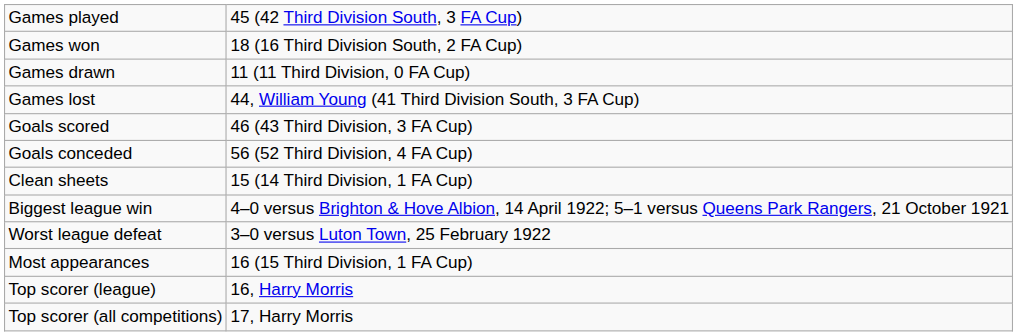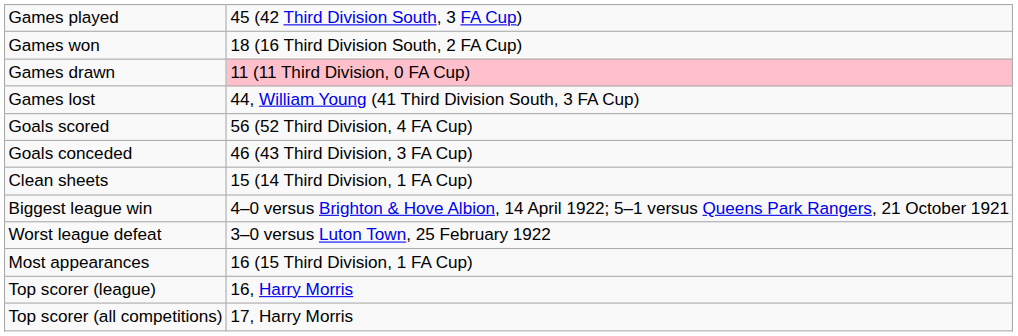Games drawn | column 2: no background -> pink background
Goals scored | column 2: 46 (43 Third Division, 3 FA Cup) -> 56 (52 Third Division, 4 FA Cup)
Goals conceded | column 2: 56 (52 Third Division, 4 FA Cup) -> 46 (43 Third Division, 3 FA Cup)
